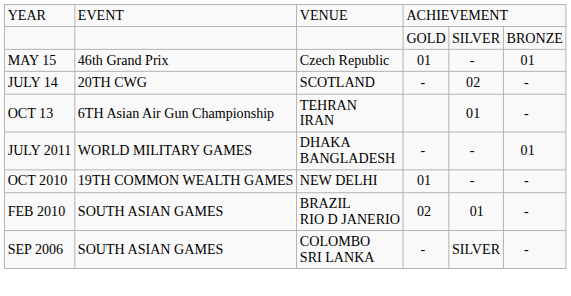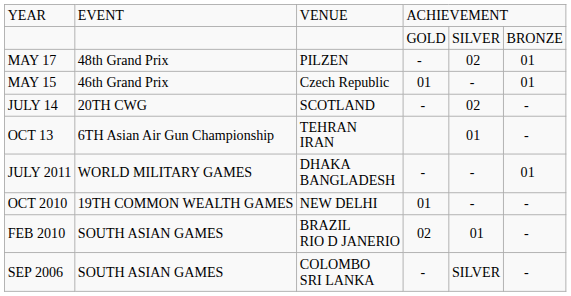+ row: MAY 17 | 48th Grand Prix | PILZEN | - | 02 | 01
